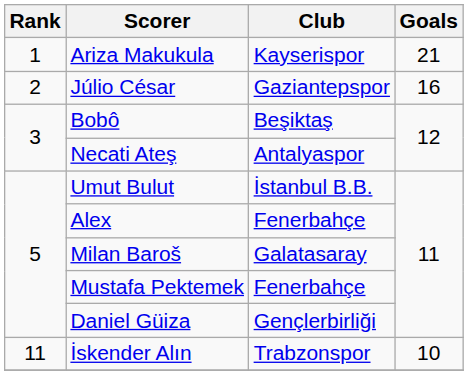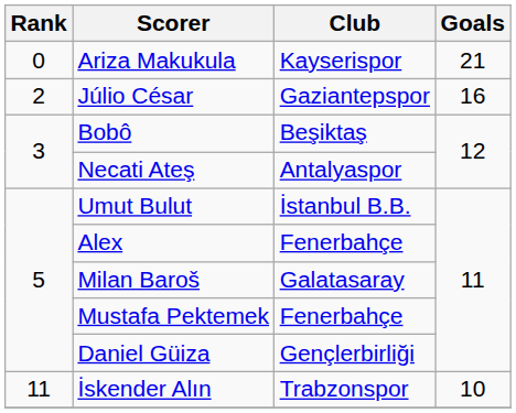Ariza Makukula | Rank: 1 -> 0
